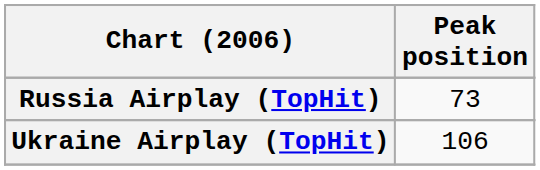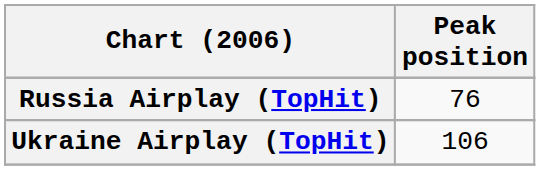Russia Airplay (TopHit) | Peak position: 73 -> 76
